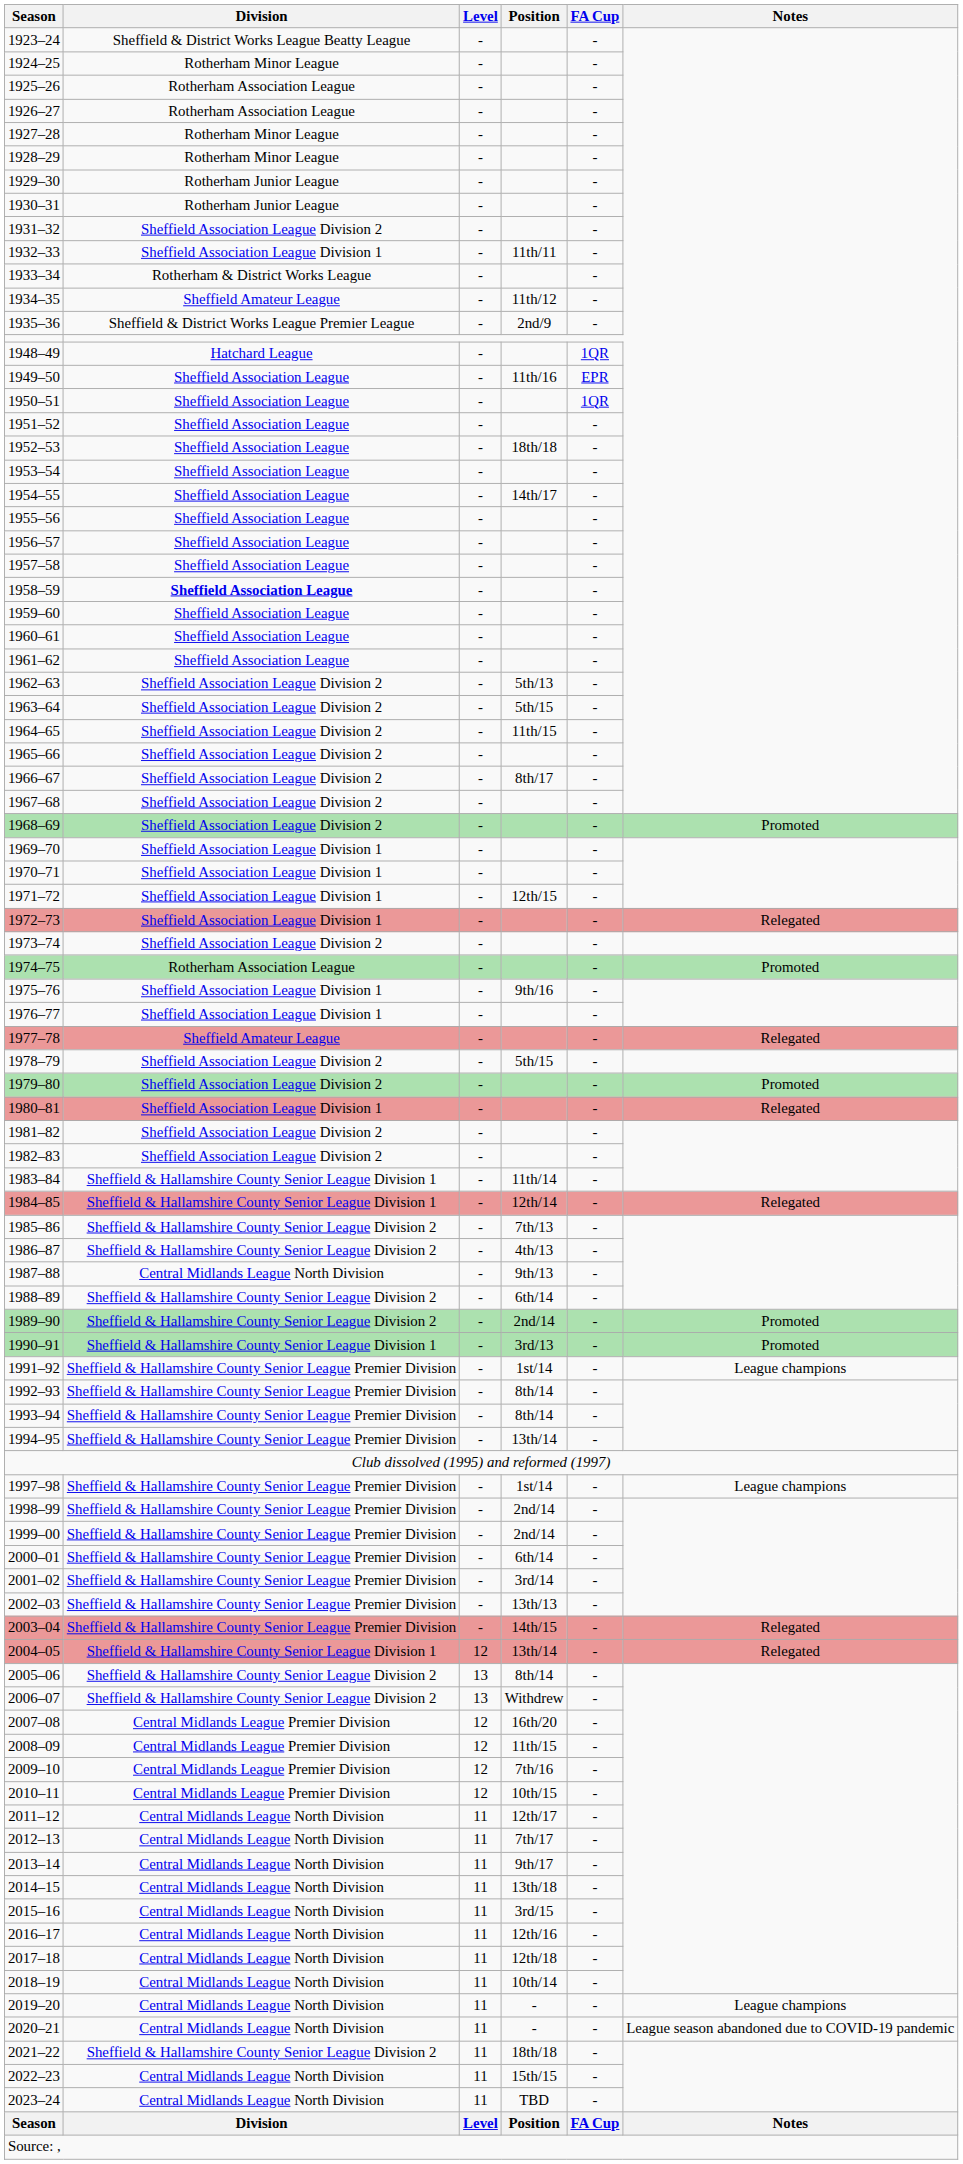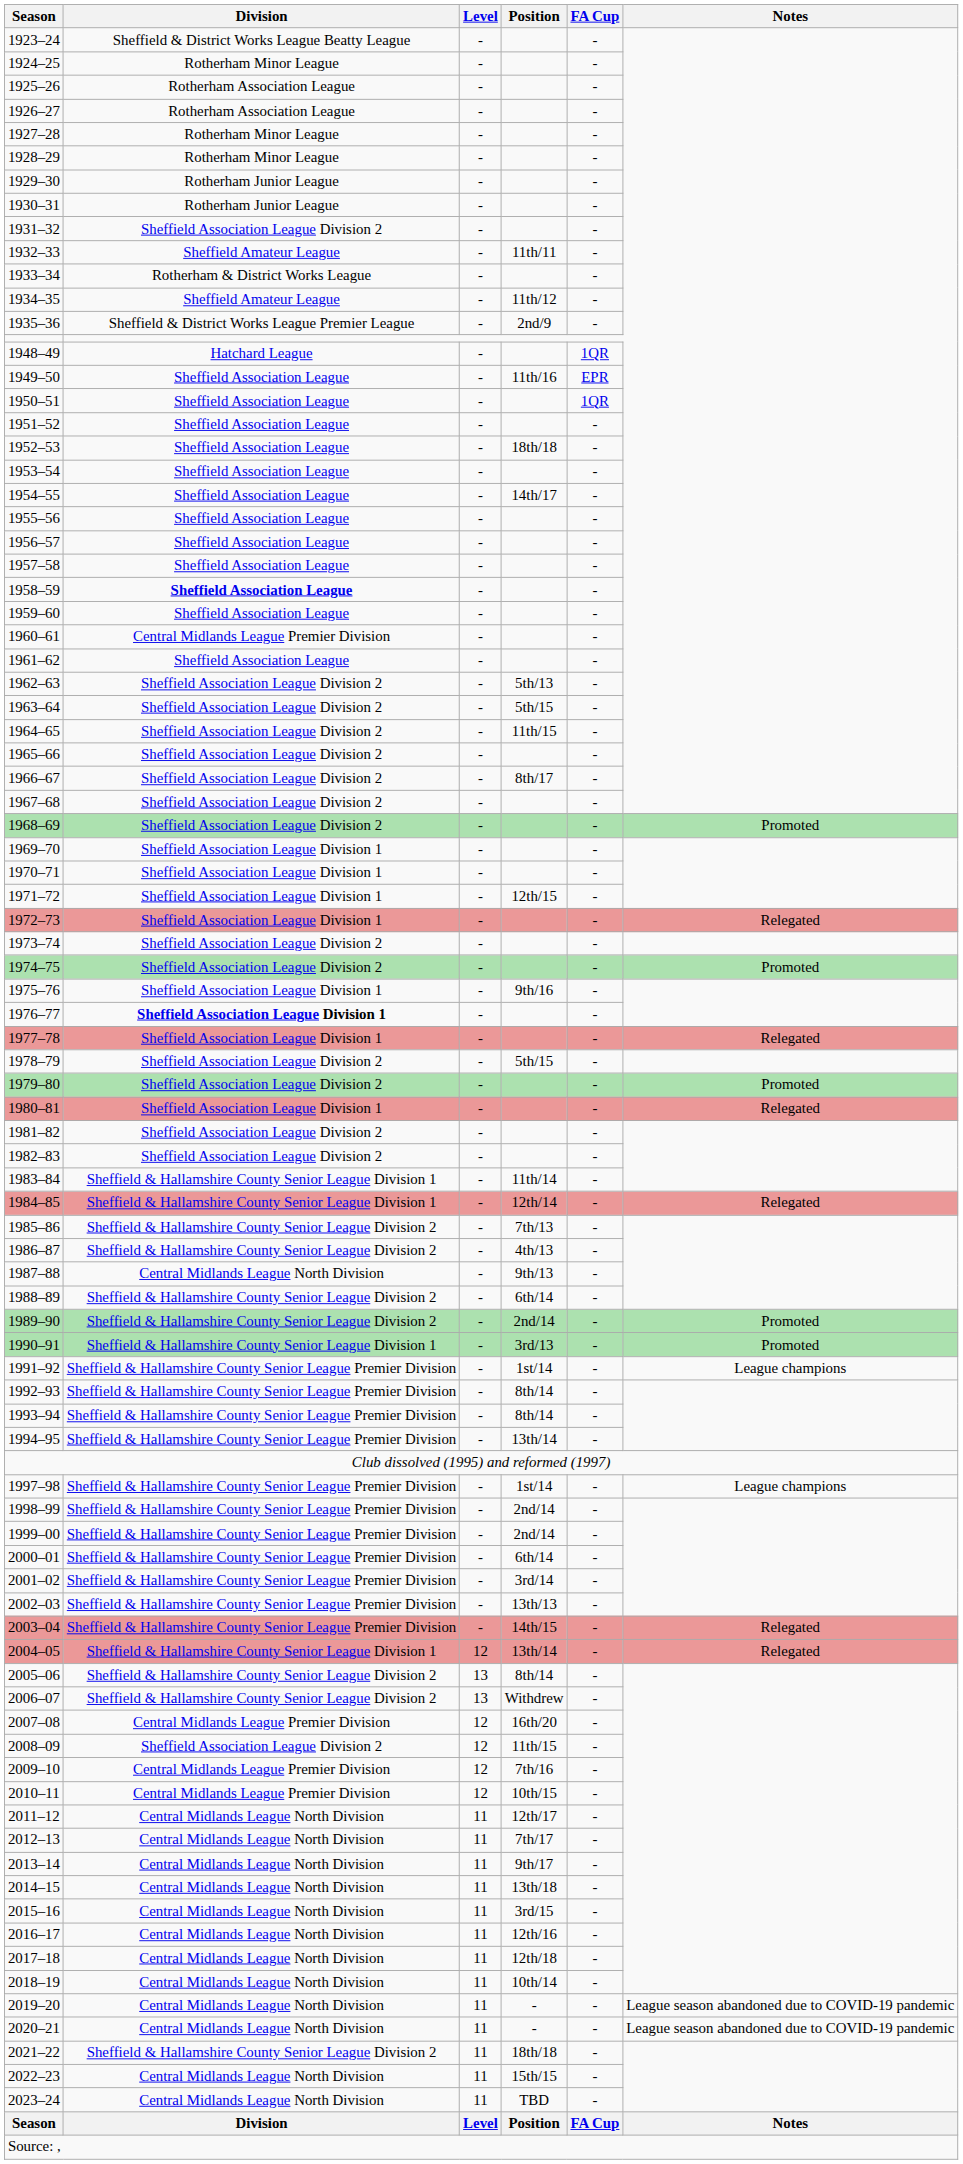1932–33 | Division: Sheffield Association League Division 1 -> Sheffield Amateur League
1960–61 | Division: Sheffield Association League -> Central Midlands League Premier Division
1974–75 | Division: Rotherham Association League -> Sheffield Association League Division 2
1976–77 | Division: normal -> bold
1977–78 | Division: Sheffield Amateur League -> Sheffield Association League Division 1
2008–09 | Division: Central Midlands League Premier Division -> Sheffield Association League Division 2
2019–20 | Notes: League champions -> League season abandoned due to COVID-19 pandemic
